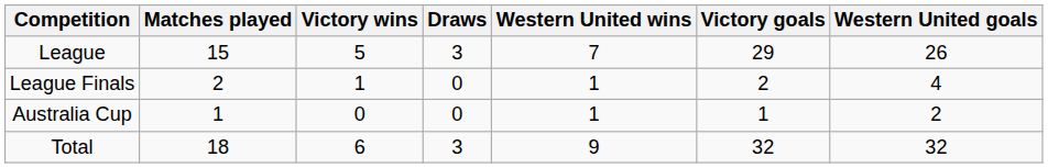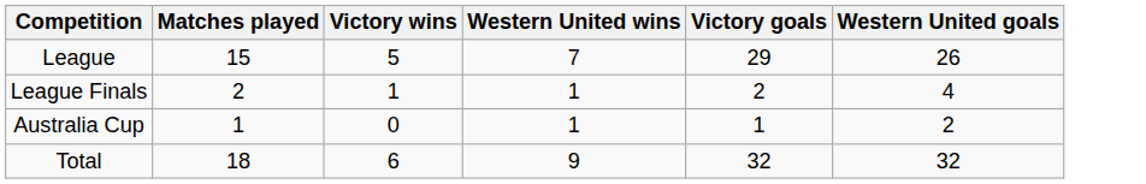- column: Draws | 3 | 0 | 0 | 3
